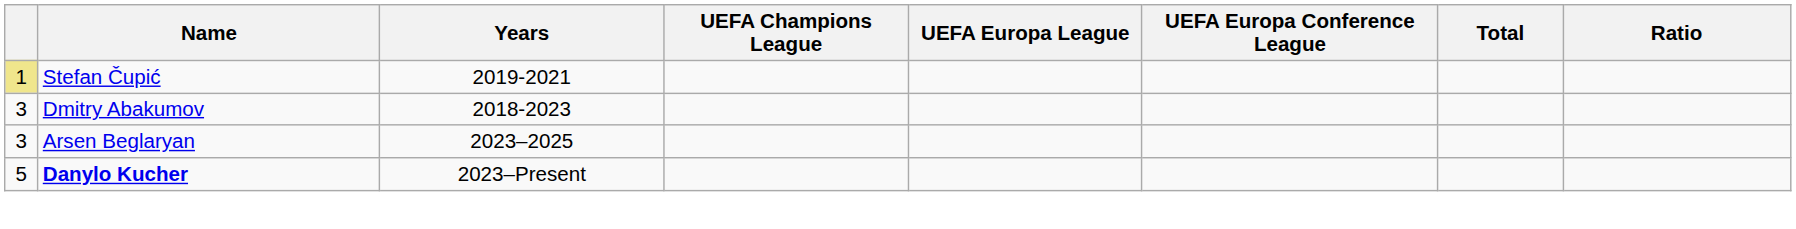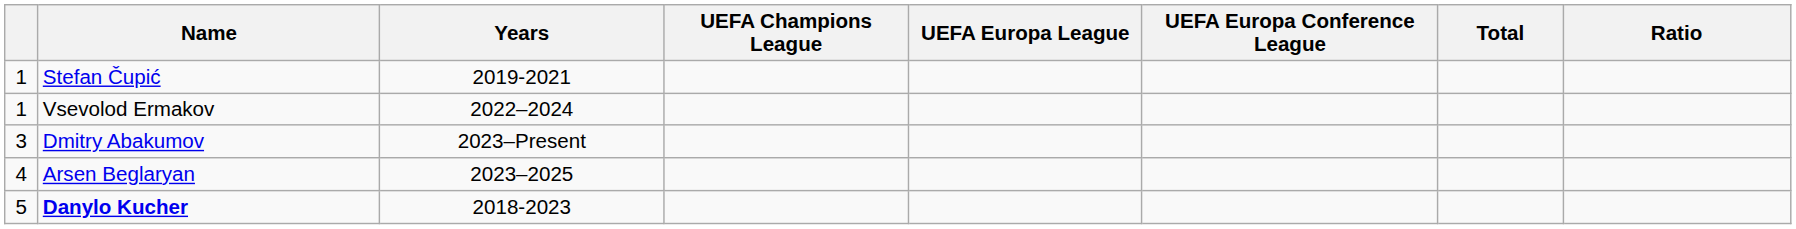Stefan Čupić | column 1: khaki background -> no background
+ row: 1 | Vsevolod Ermakov | 2022–2024
Dmitry Abakumov | Years: 2018-2023 -> 2023–Present
Arsen Beglaryan | column 1: 3 -> 4
Danylo Kucher | Years: 2023–Present -> 2018-2023
